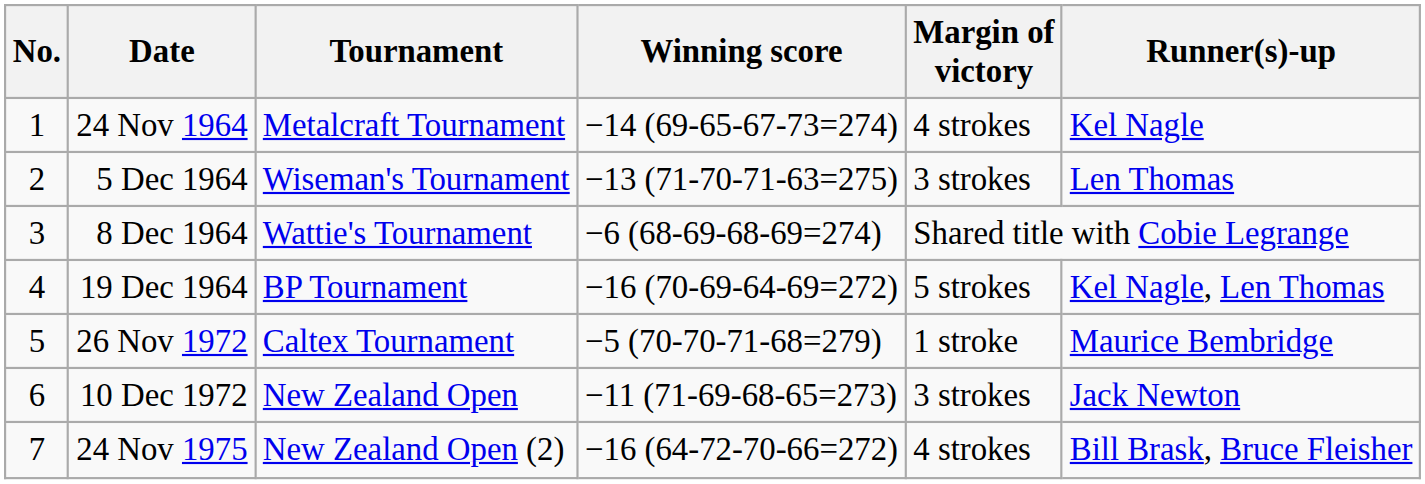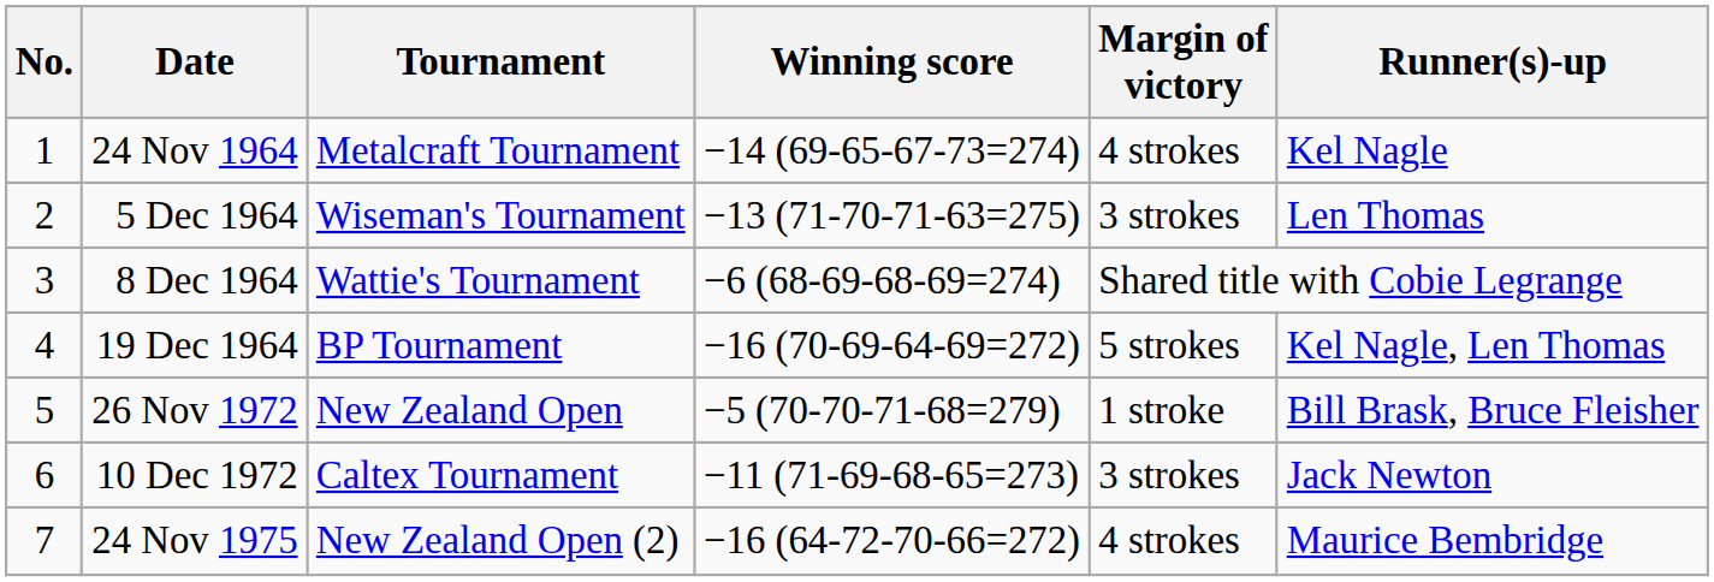26 Nov 1972 | Tournament: Caltex Tournament -> New Zealand Open
26 Nov 1972 | Runner(s)-up: Maurice Bembridge -> Bill Brask, Bruce Fleisher
10 Dec 1972 | Tournament: New Zealand Open -> Caltex Tournament
24 Nov 1975 | Runner(s)-up: Bill Brask, Bruce Fleisher -> Maurice Bembridge
